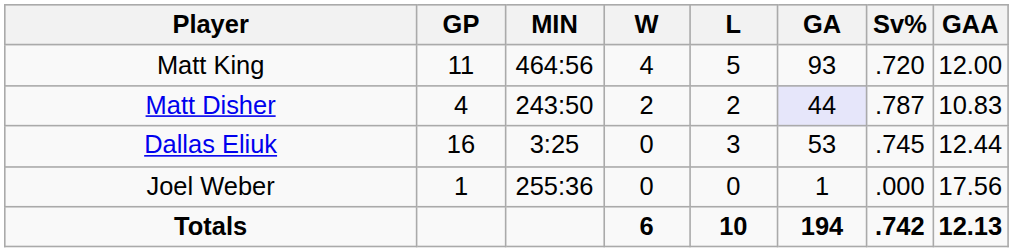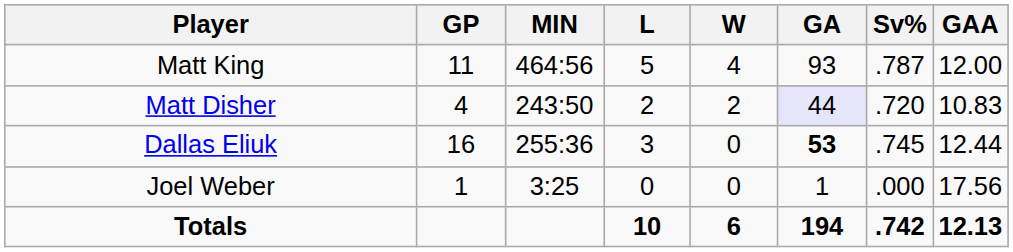columns swapped: W <-> L
Matt King | Sv%: .720 -> .787
Matt Disher | Sv%: .787 -> .720
Dallas Eliuk | MIN: 3:25 -> 255:36
Dallas Eliuk | GA: normal -> bold
Joel Weber | MIN: 255:36 -> 3:25
